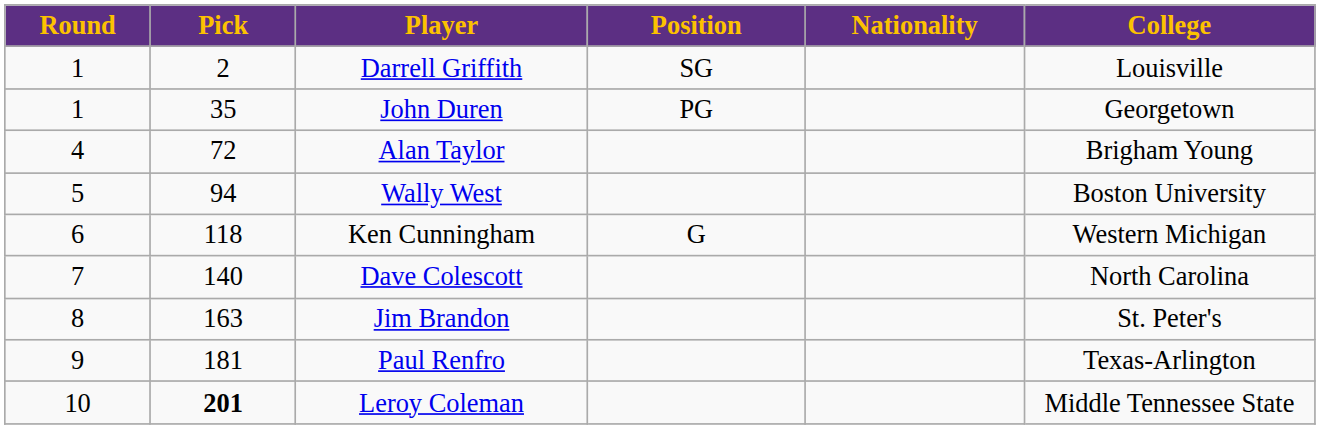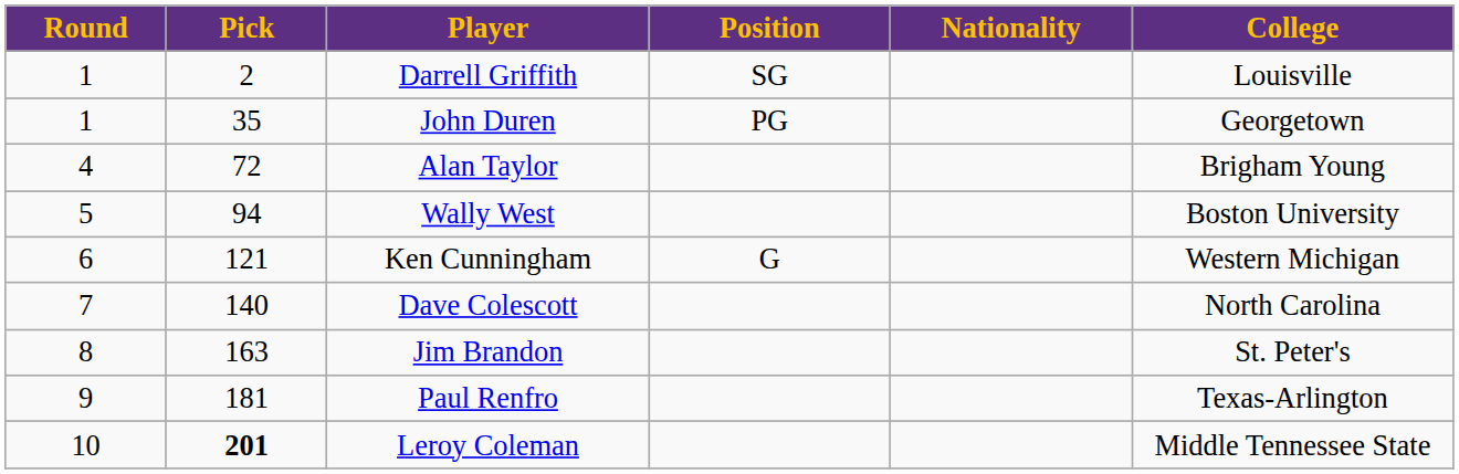Ken Cunningham | Pick: 118 -> 121
